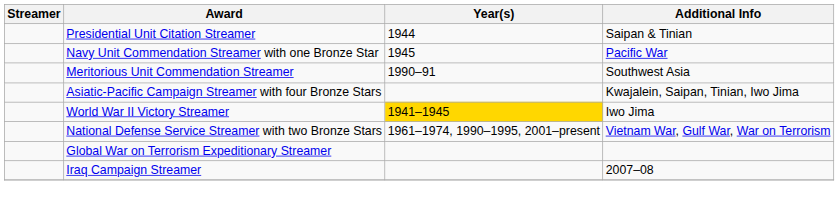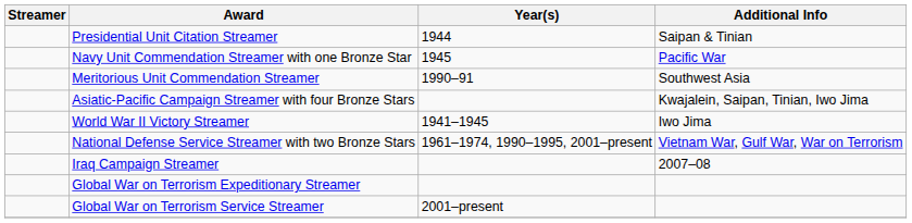World War II Victory Streamer | Year(s): gold background -> no background
rows swapped: Iraq Campaign Streamer <-> Global War on Terrorism Expeditionary Streamer
+ row: Global War on Terrorism Service Streamer | 2001–present
